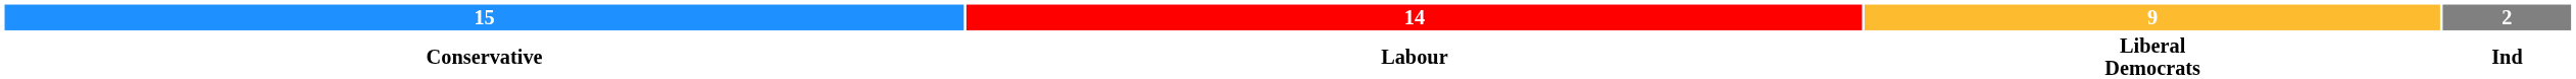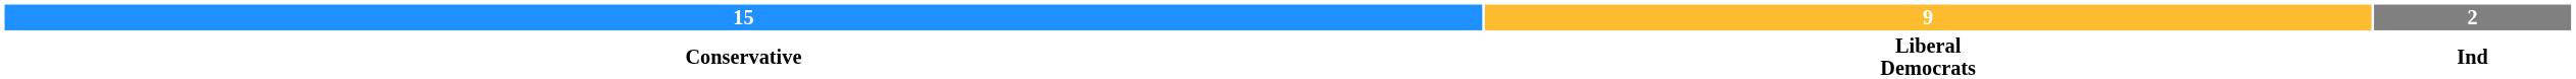- column: 14 | Labour
